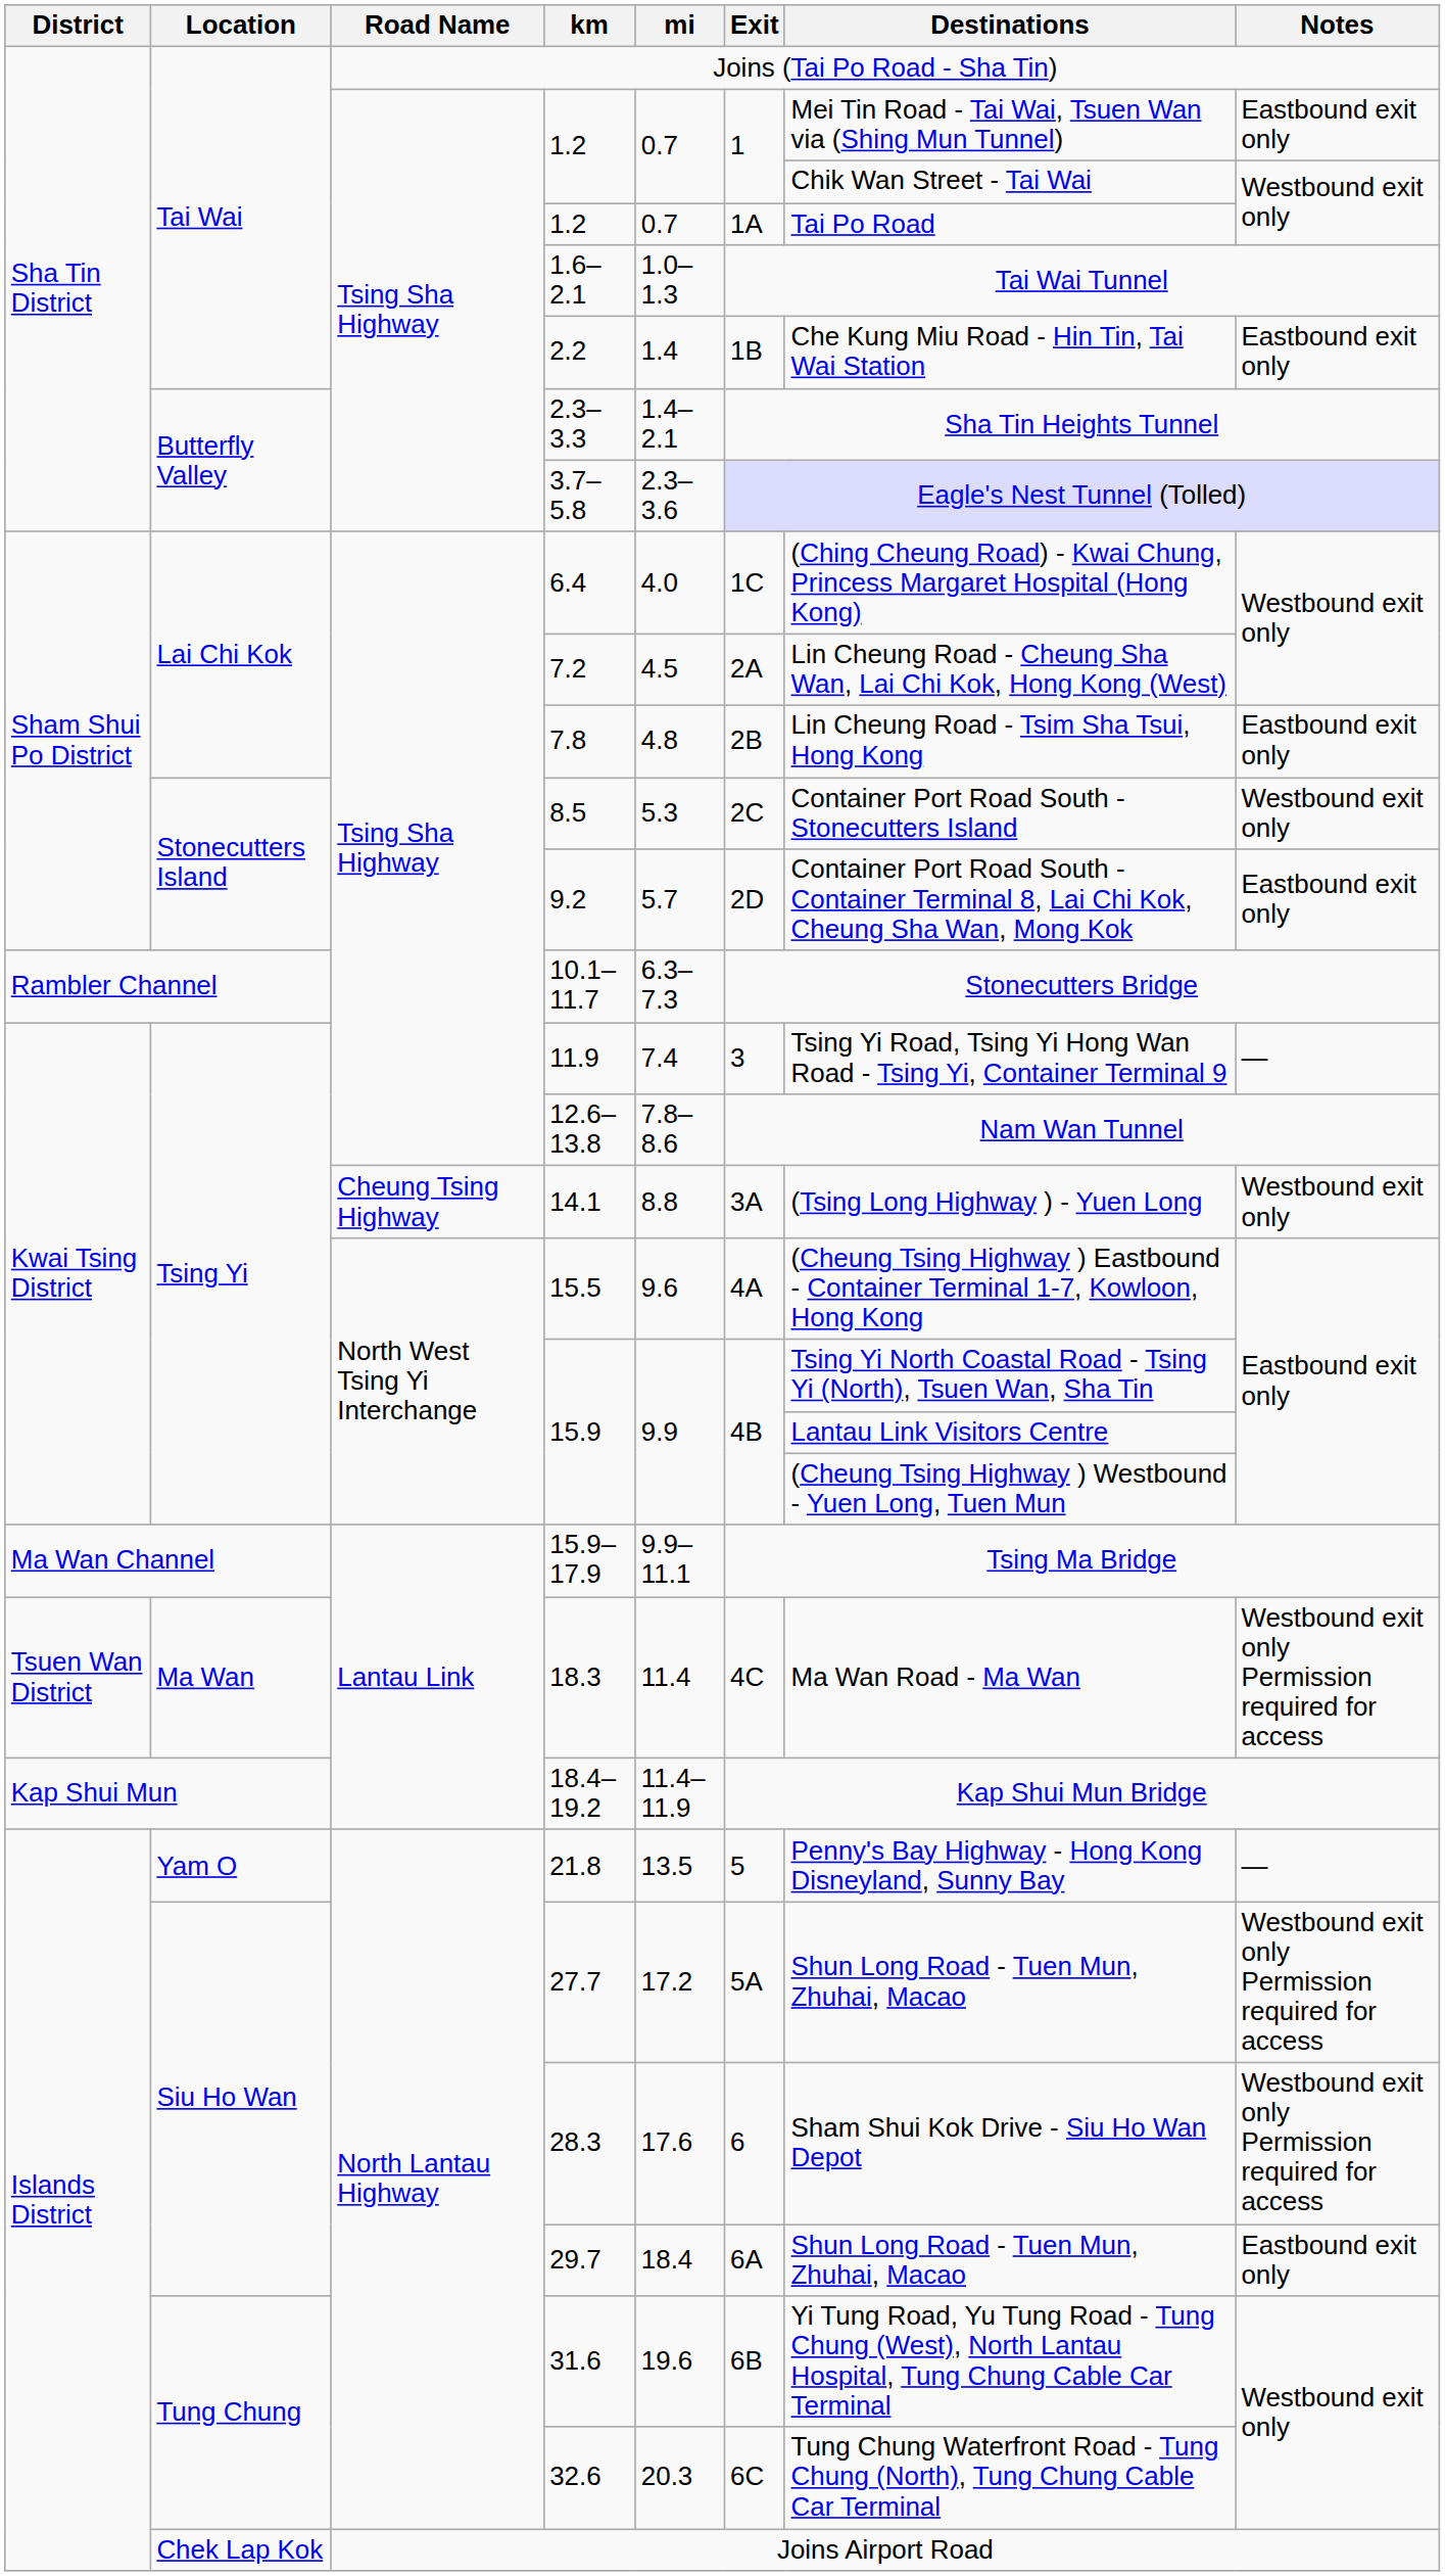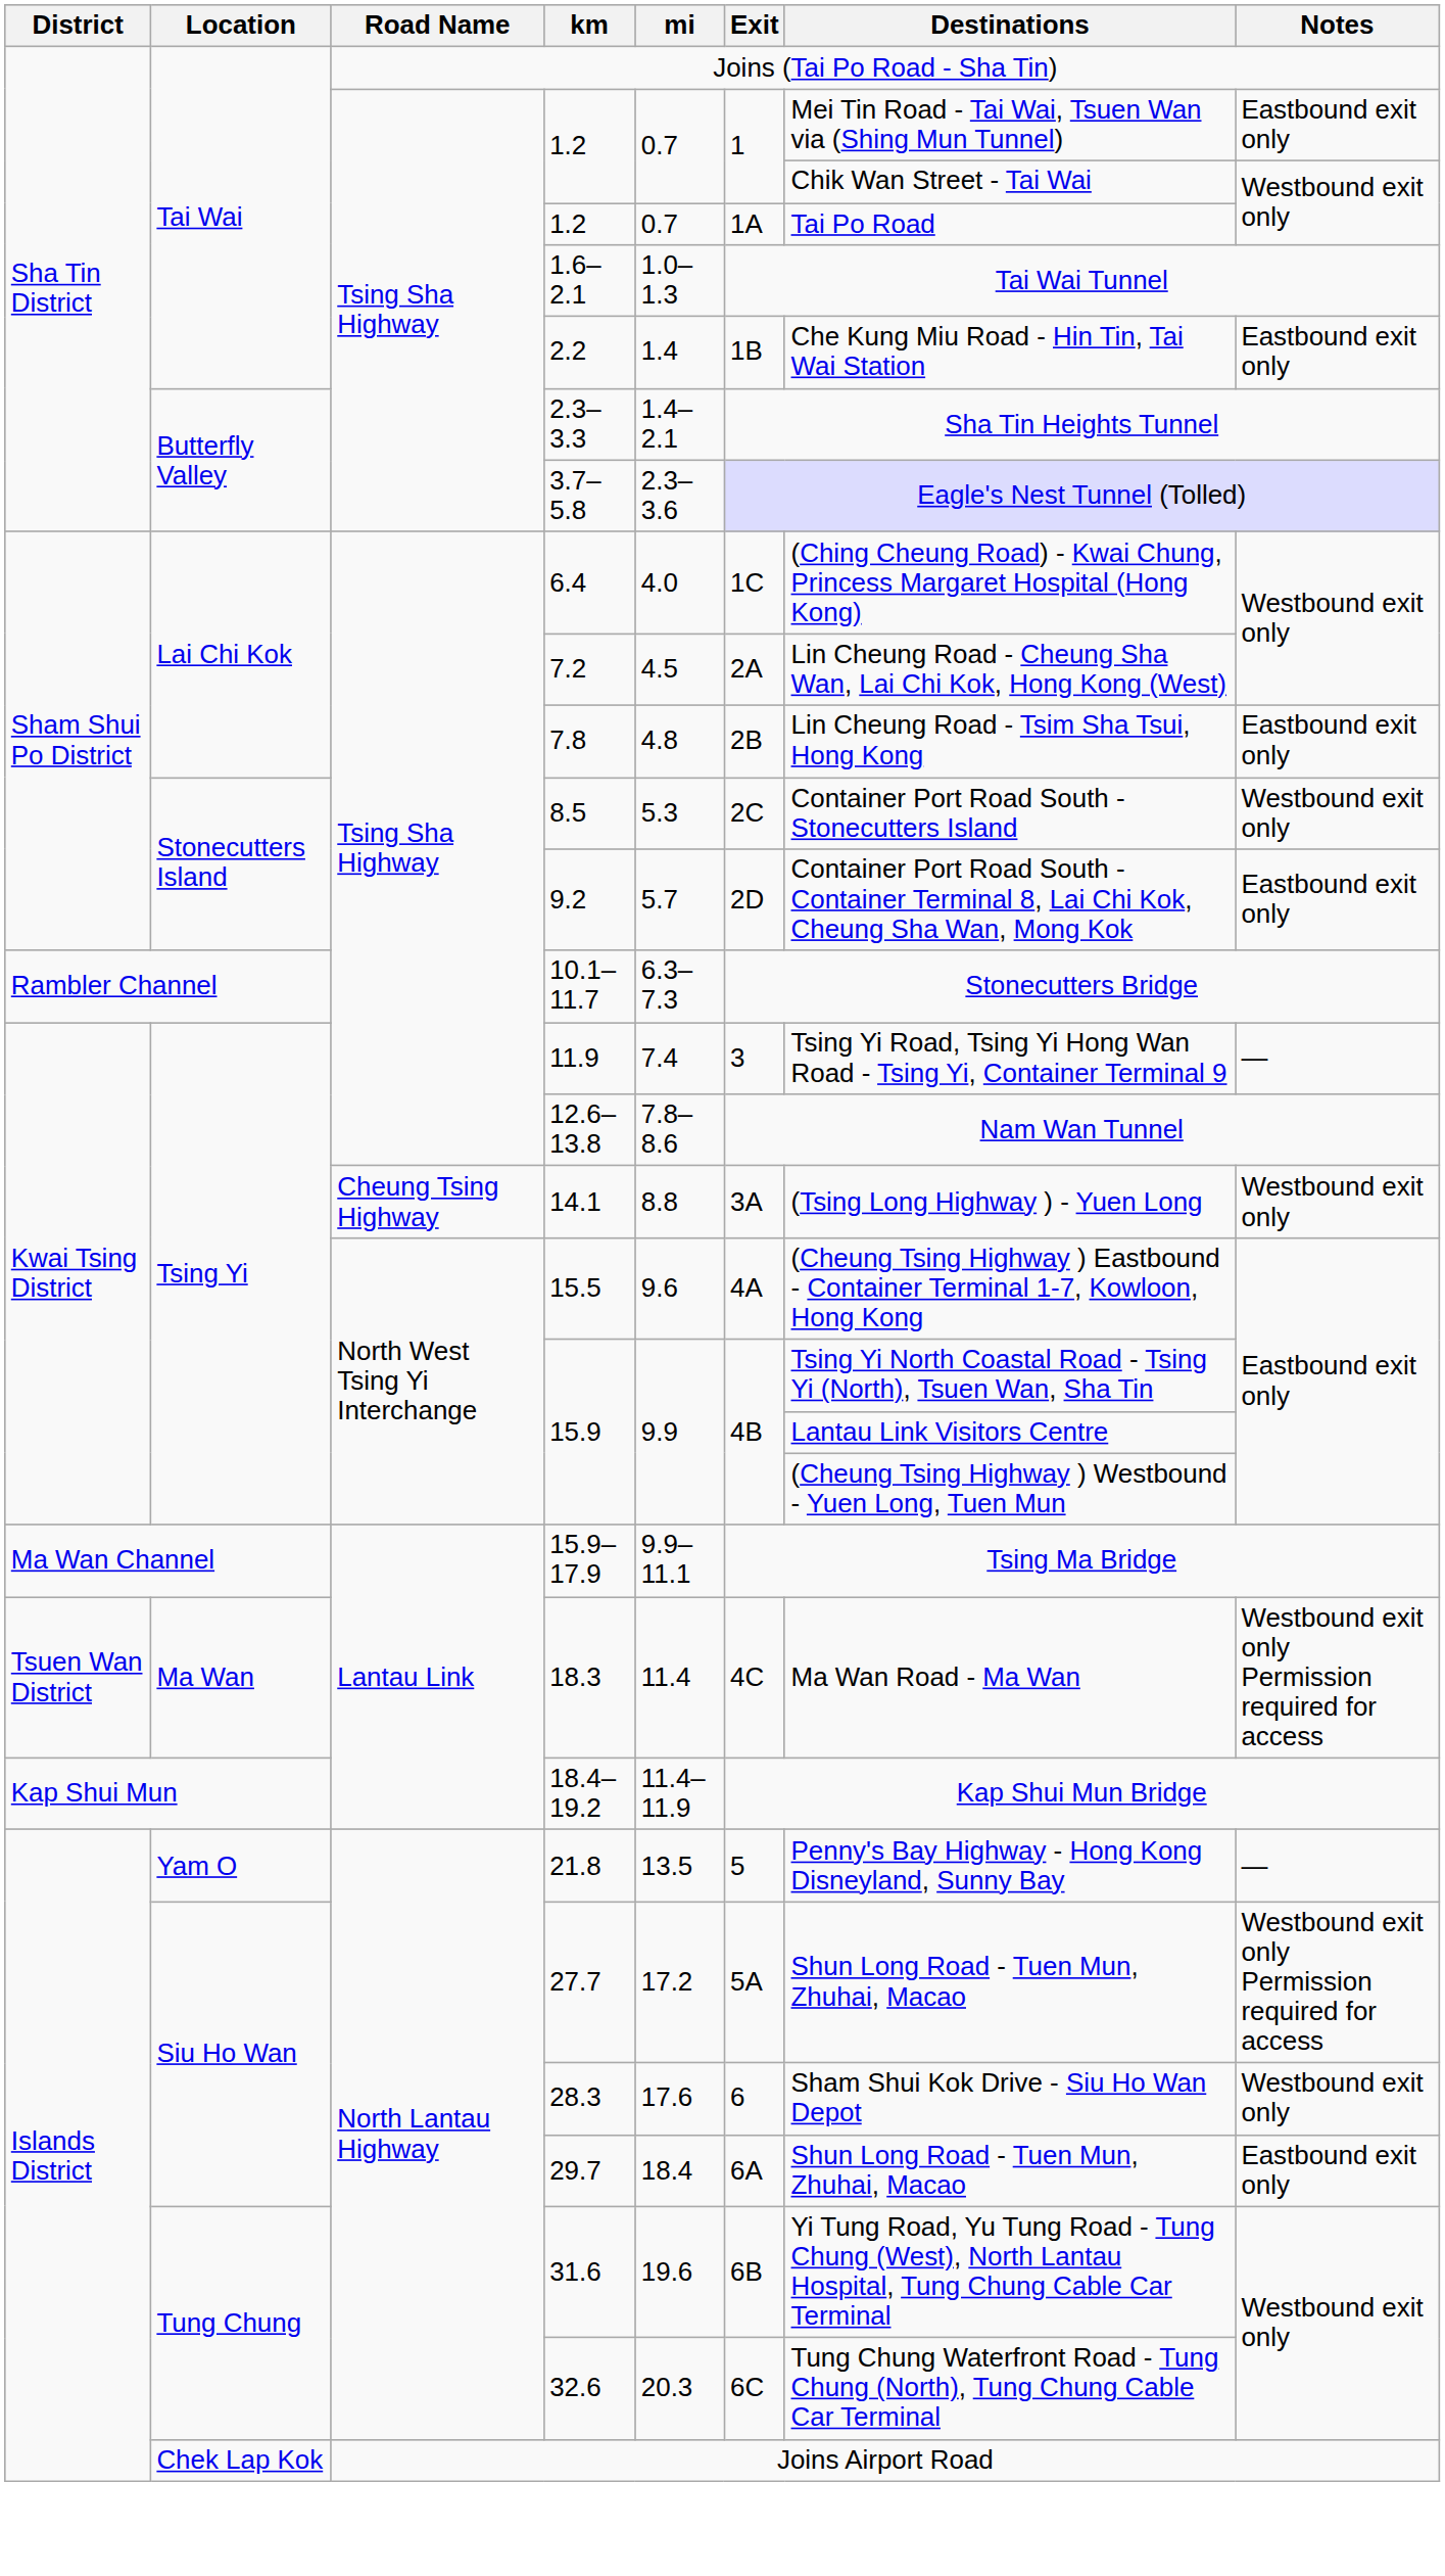28.3 | Notes: Westbound exit only Permission required for access -> Westbound exit only
